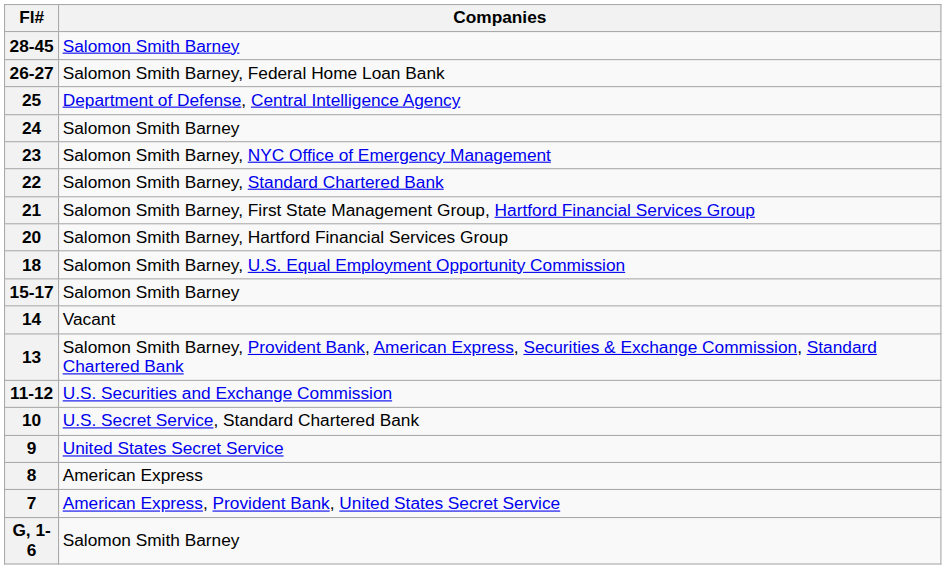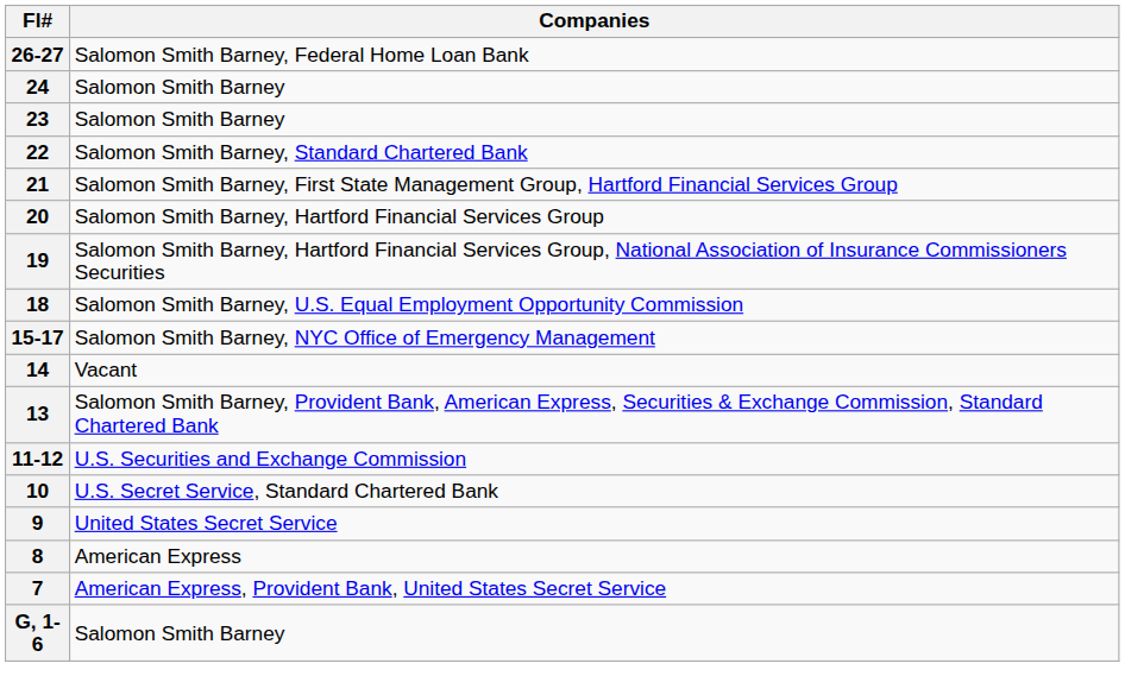- row: 28-45 | Salomon Smith Barney
- row: 25 | Department of Defense, Central Intelligence Agency
23 | Companies: Salomon Smith Barney, NYC Office of Emergency Management -> Salomon Smith Barney
+ row: 19 | Salomon Smith Barney, Hartford Financial Services Group, National Association of Insurance Commissioners Securities
15-17 | Companies: Salomon Smith Barney -> Salomon Smith Barney, NYC Office of Emergency Management
